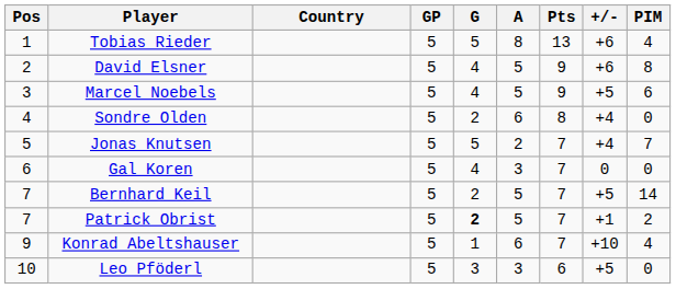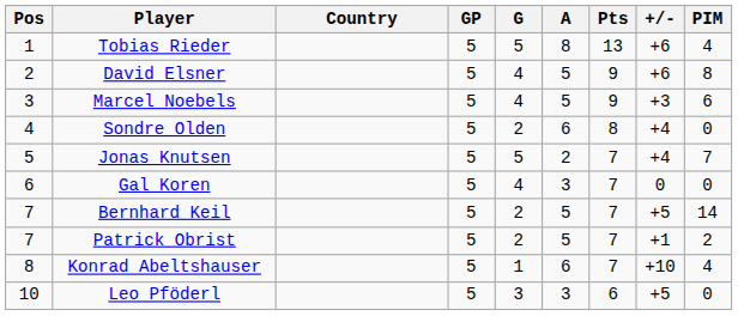Marcel Noebels | +/-: +5 -> +3
Patrick Obrist | G: bold -> normal
Konrad Abeltshauser | Pos: 9 -> 8
